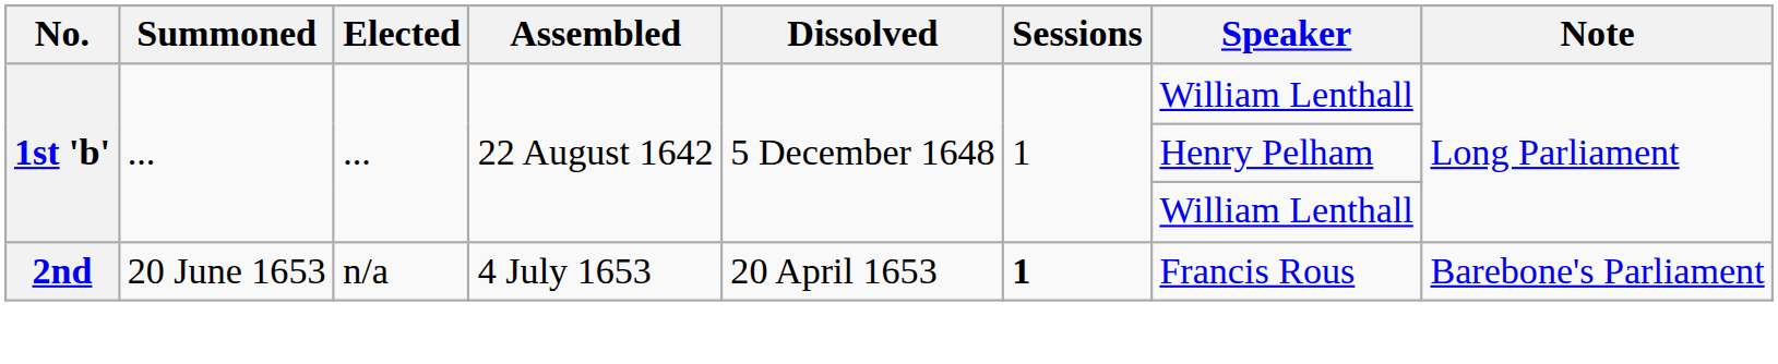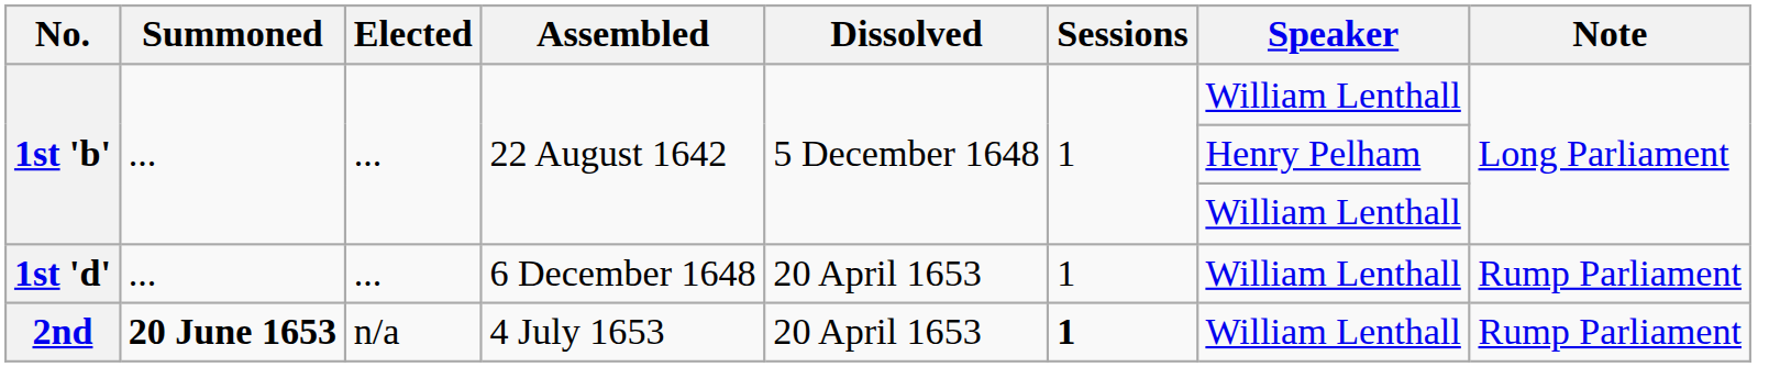+ row: 1st 'd' | ... | ... | 6 December 1648 | 20 April 1653 | 1 | William Lenthall | Rump Parliament
2nd | Summoned: normal -> bold
2nd | Speaker: Francis Rous -> William Lenthall
2nd | Note: Barebone's Parliament -> Rump Parliament
